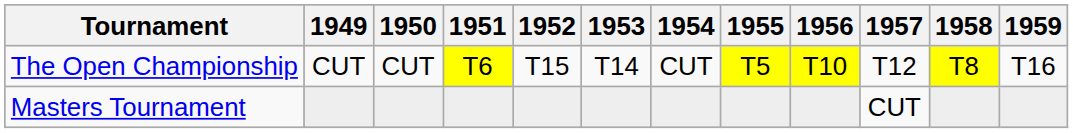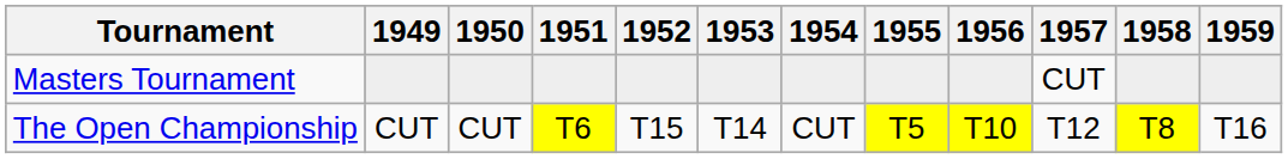rows swapped: Masters Tournament <-> The Open Championship
